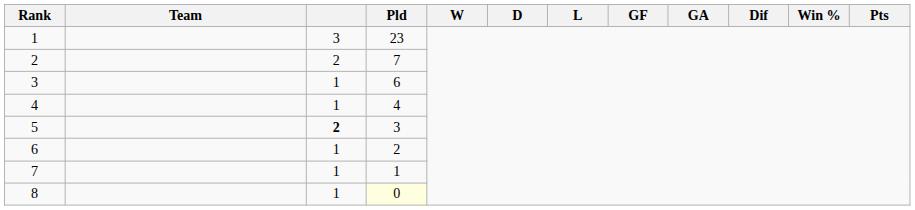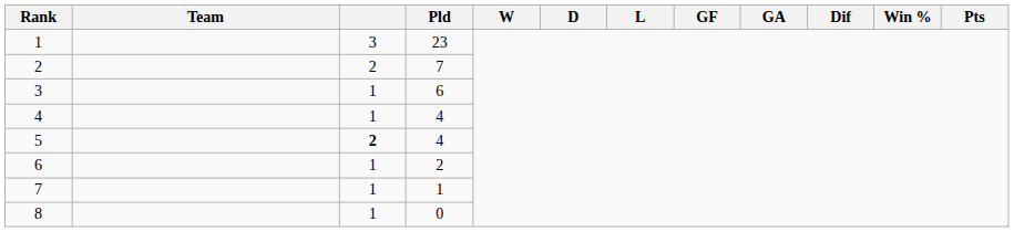5 | Pld: 3 -> 4
8 | Pld: lightyellow background -> no background
